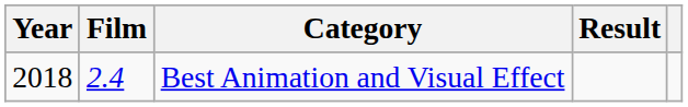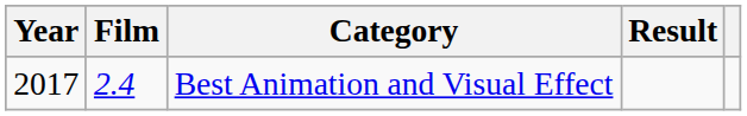Best Animation and Visual Effect | Year: 2018 -> 2017
